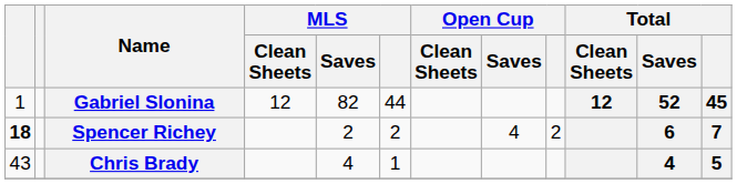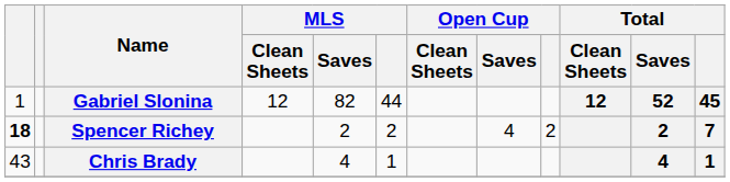Spencer Richey | Total / Saves: 6 -> 2
Chris Brady | Total: 5 -> 1
